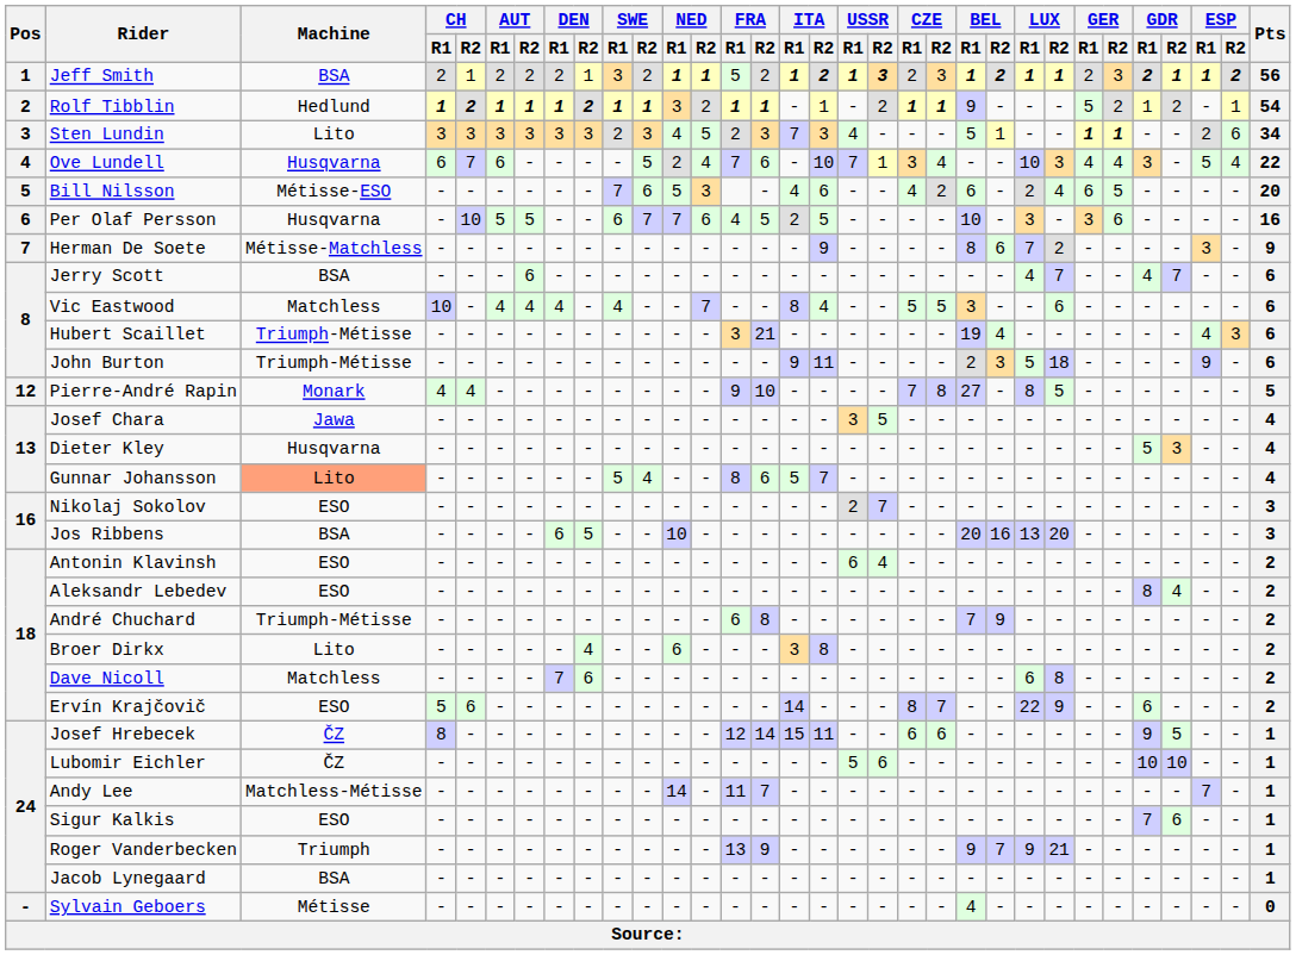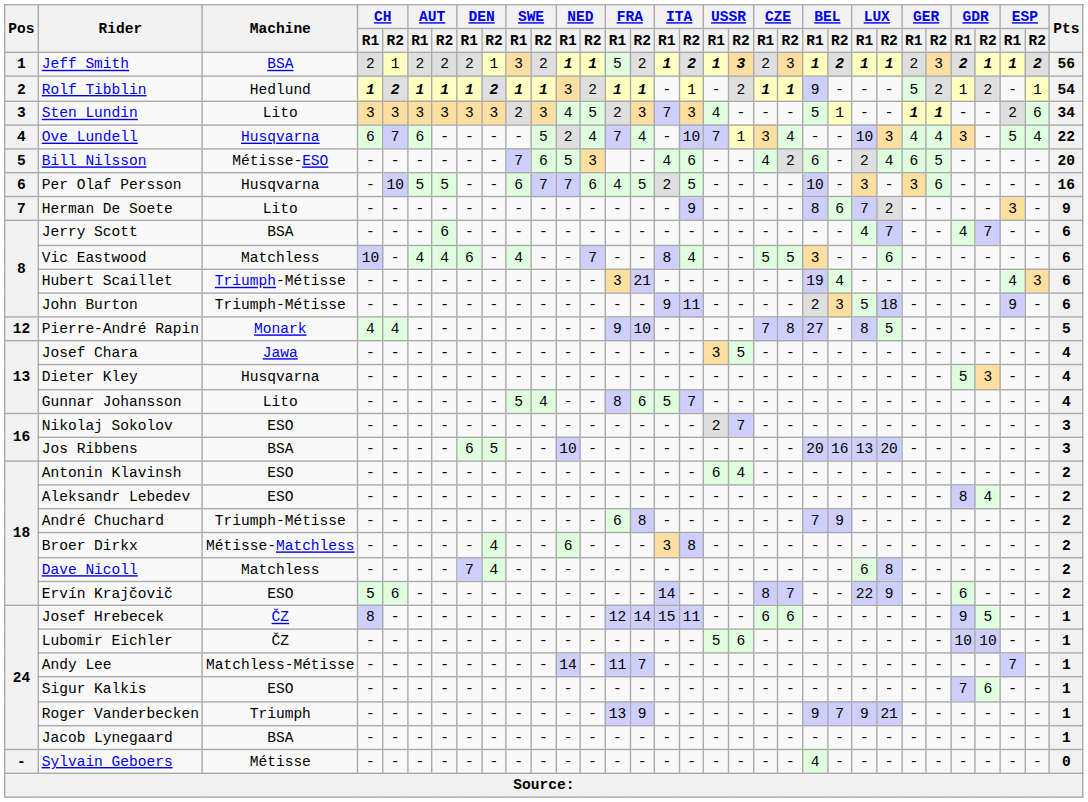Ove Lundell | FRA / R2: 6 -> 4
Herman De Soete | Machine: Métisse-Matchless -> Lito
Vic Eastwood | DEN / R1: 4 -> 6
Gunnar Johansson | Machine: lightsalmon background -> no background
Broer Dirkx | Machine: Lito -> Métisse-Matchless
Dave Nicoll | DEN / R2: 6 -> 4
